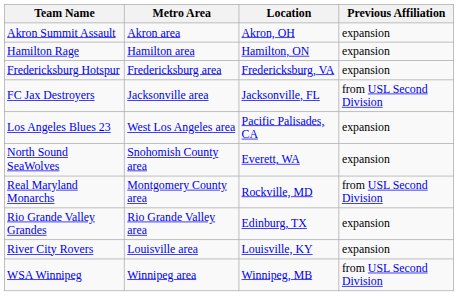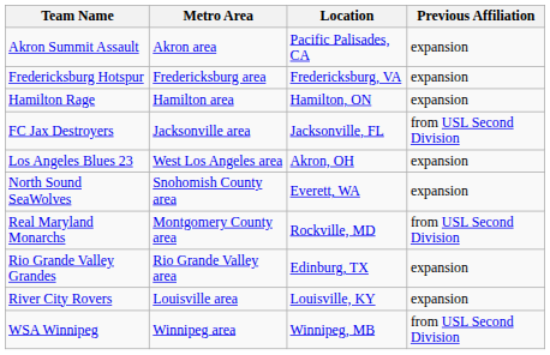Akron Summit Assault | Location: Akron, OH -> Pacific Palisades, CA
rows swapped: Fredericksburg Hotspur <-> Hamilton Rage
Los Angeles Blues 23 | Location: Pacific Palisades, CA -> Akron, OH
